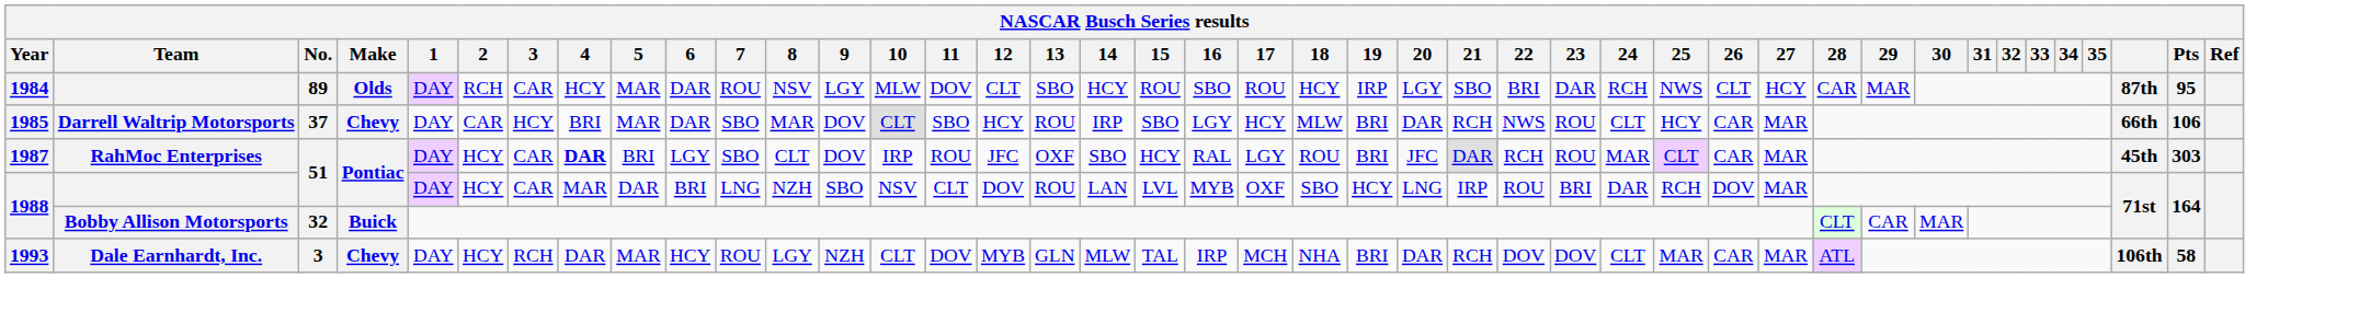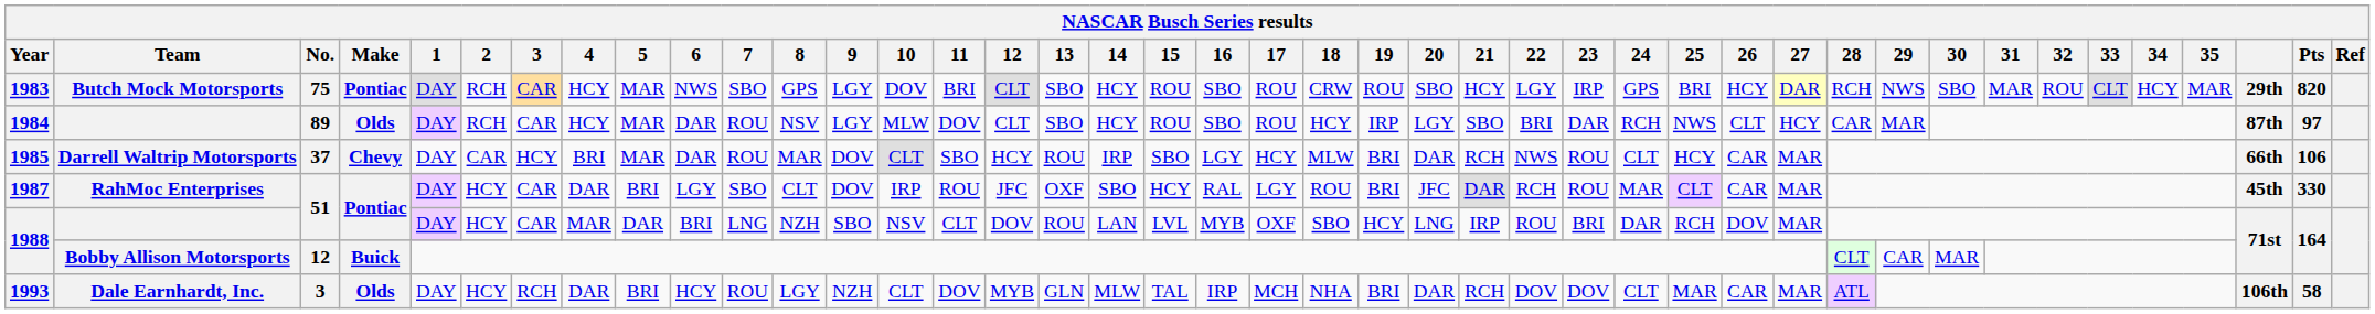+ row: 1983 | Butch Mock Motorsports | 75 | Pontiac | DAY | RCH | CAR | HCY | MAR | NWS | SBO | GPS | LGY | DOV | BRI | CLT | SBO | HCY | ROU | SBO | ROU | CRW | ROU | SBO | HCY | LGY | IRP | GPS | BRI | HCY | DAR | RCH | NWS | SBO | MAR | ROU | CLT | HCY | MAR | 29th | 820
1984 | Pts: 95 -> 97
1985 | 7: SBO -> ROU
1987 | 4: bold -> normal
1987 | Pts: 303 -> 330
1988 / Bobby Allison Motorsports | No.: 32 -> 12
1993 | Make: Chevy -> Olds
1993 | 5: MAR -> BRI
